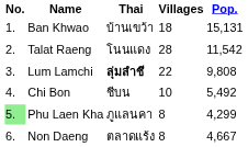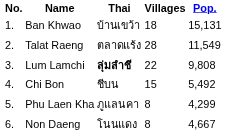Talat Raeng | Thai: โนนแดง -> ตลาดแร้ง
Talat Raeng | Pop.: 11,542 -> 11,549
Chi Bon | Villages: 10 -> 15
Phu Laen Kha | No.: lightgreen background -> no background
Non Daeng | Thai: ตลาดแร้ง -> โนนแดง
